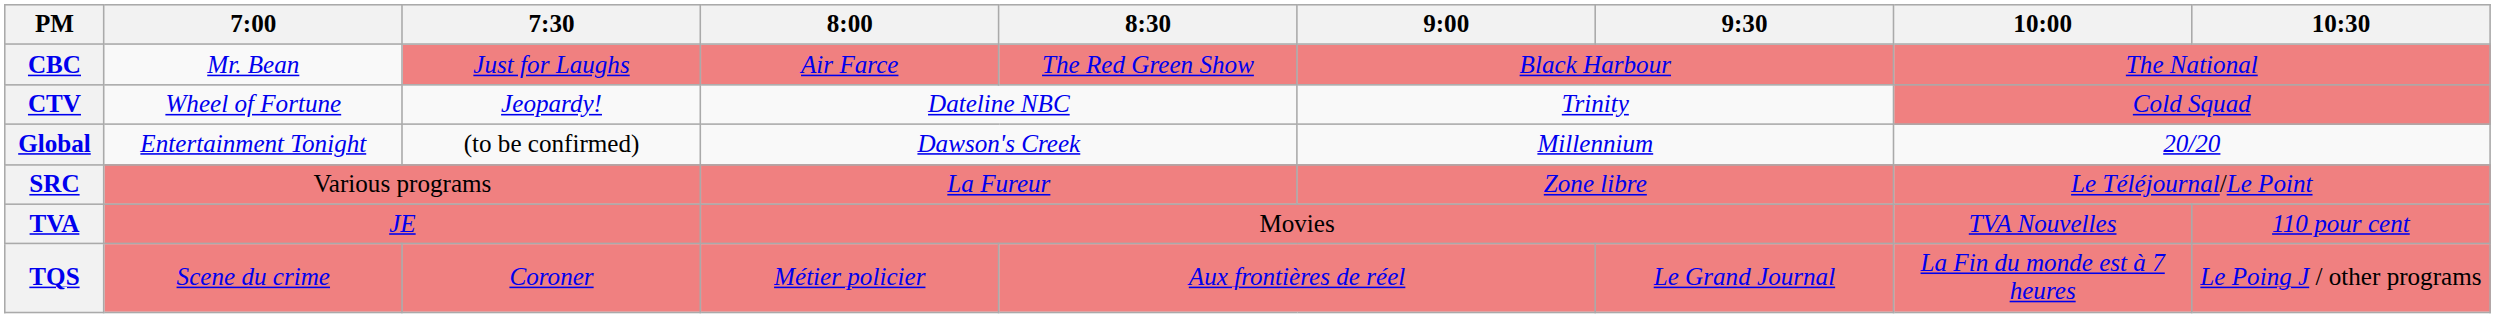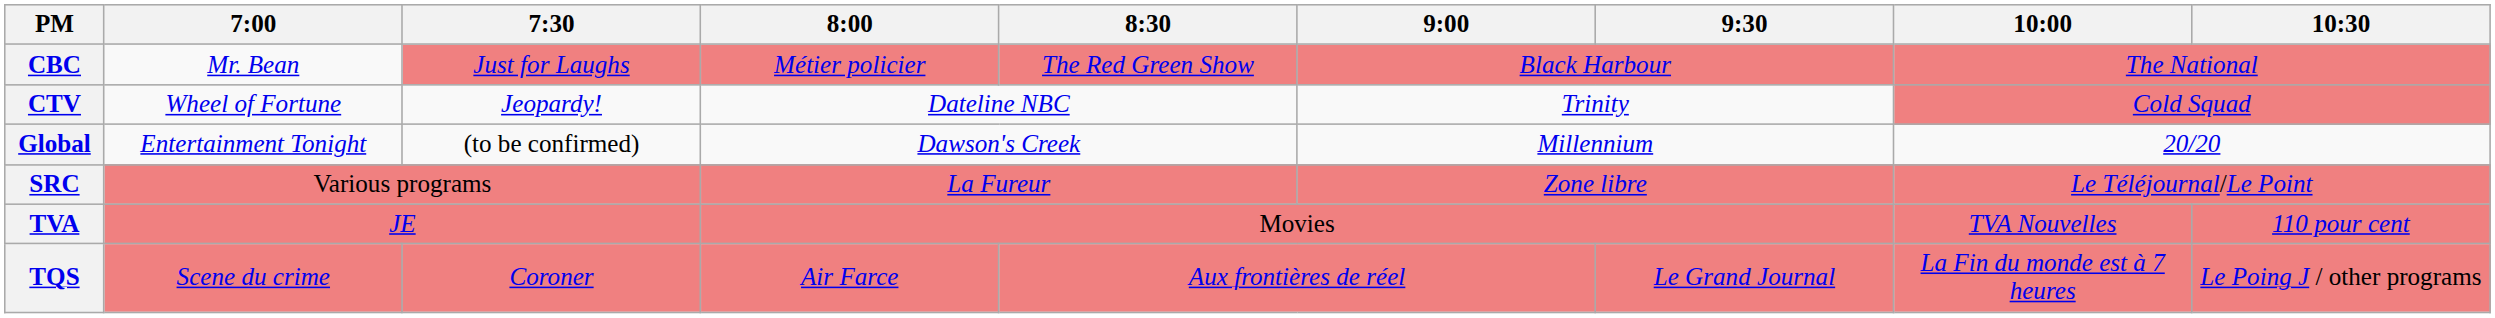CBC | 8:00: Air Farce -> Métier policier
TQS | 8:00: Métier policier -> Air Farce
